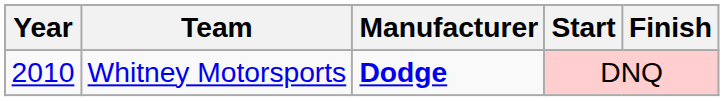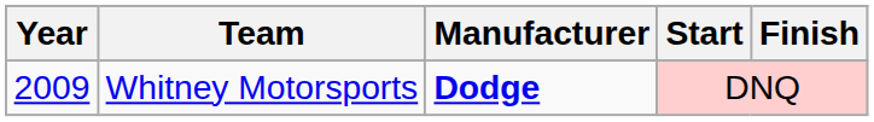Whitney Motorsports | Year: 2010 -> 2009
